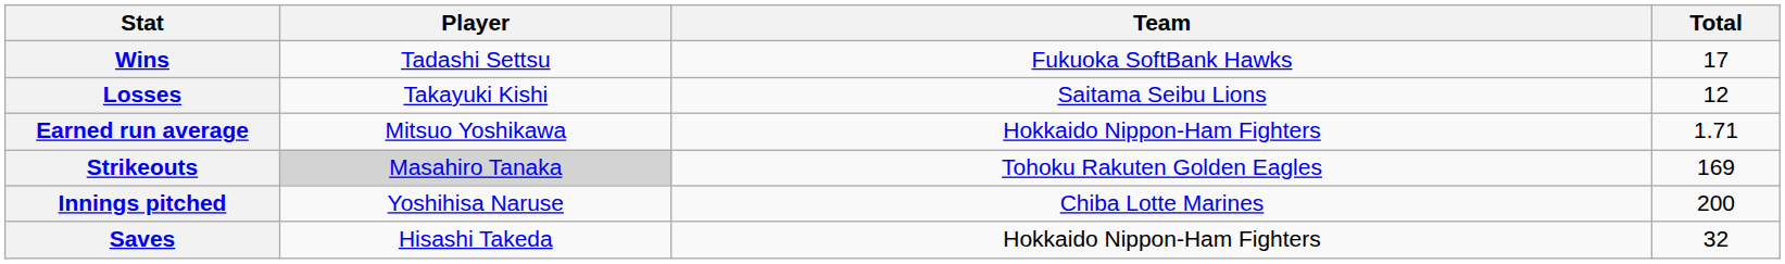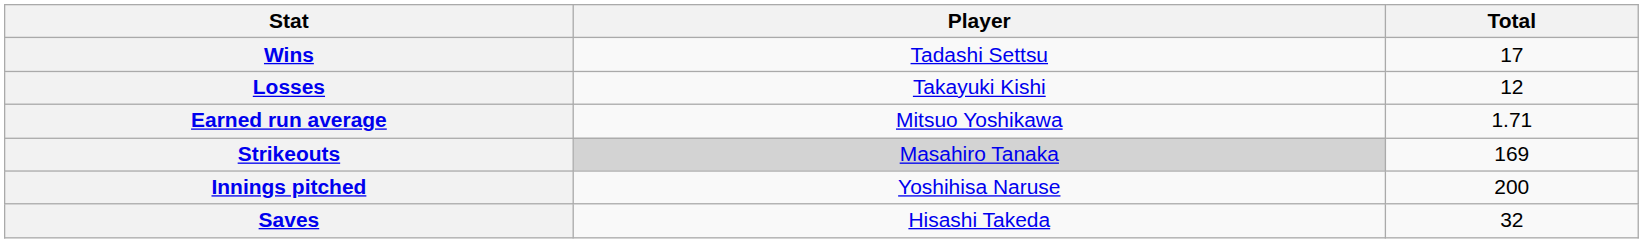- column: Team | Fukuoka SoftBank Hawks | Saitama Seibu Lions | Hokkaido Nippon-Ham Fighters | Tohoku Rakuten Golden Eagles | Chiba Lotte Marines | Hokkaido Nippon-Ham Fighters
